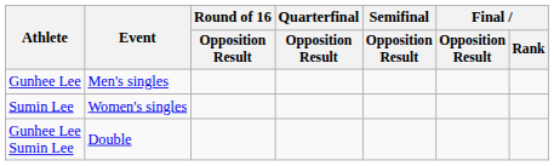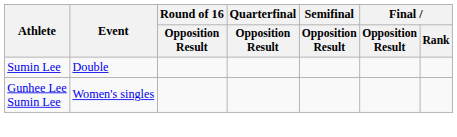- row: Gunhee Lee | Men's singles
Sumin Lee | Event: Women's singles -> Double
Gunhee Lee Sumin Lee | Event: Double -> Women's singles
